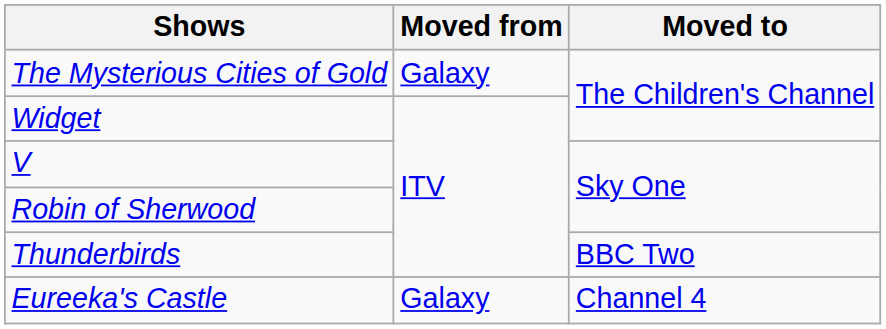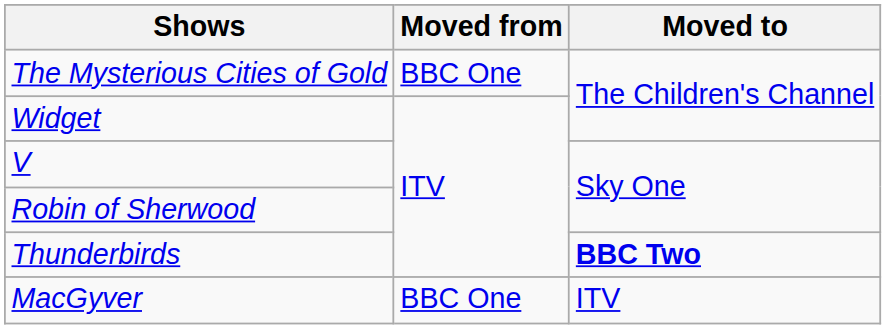The Mysterious Cities of Gold | Moved from: Galaxy -> BBC One
Thunderbirds | Moved to: normal -> bold
+ row: MacGyver | BBC One | ITV
- row: Eureeka's Castle | Galaxy | Channel 4
